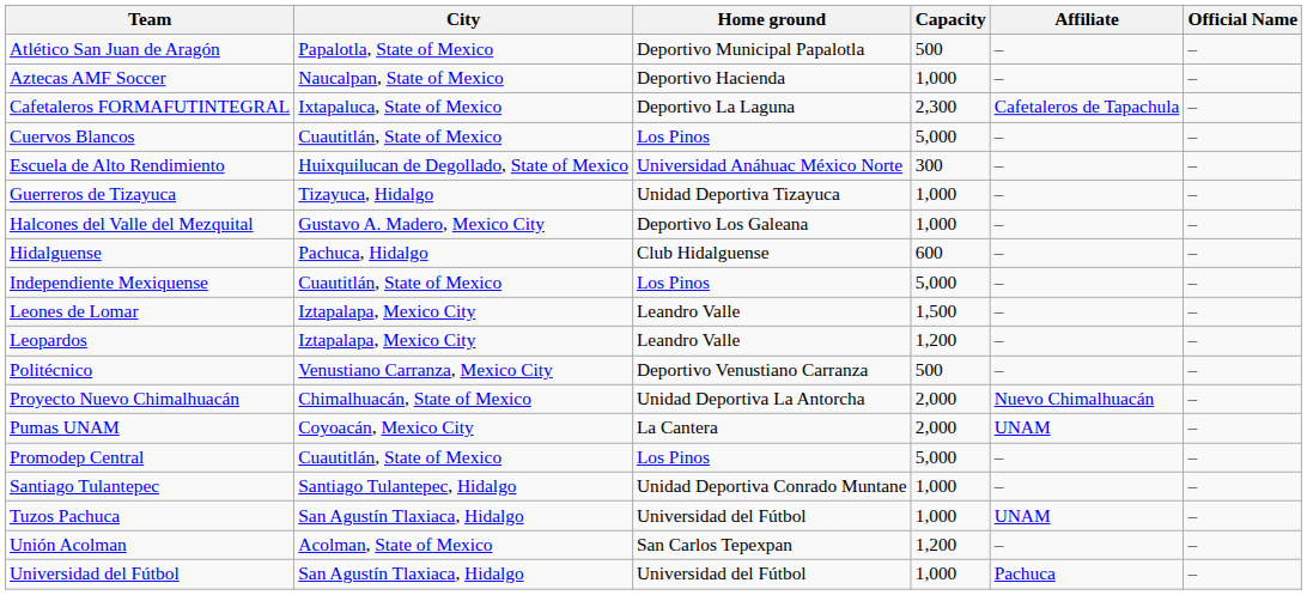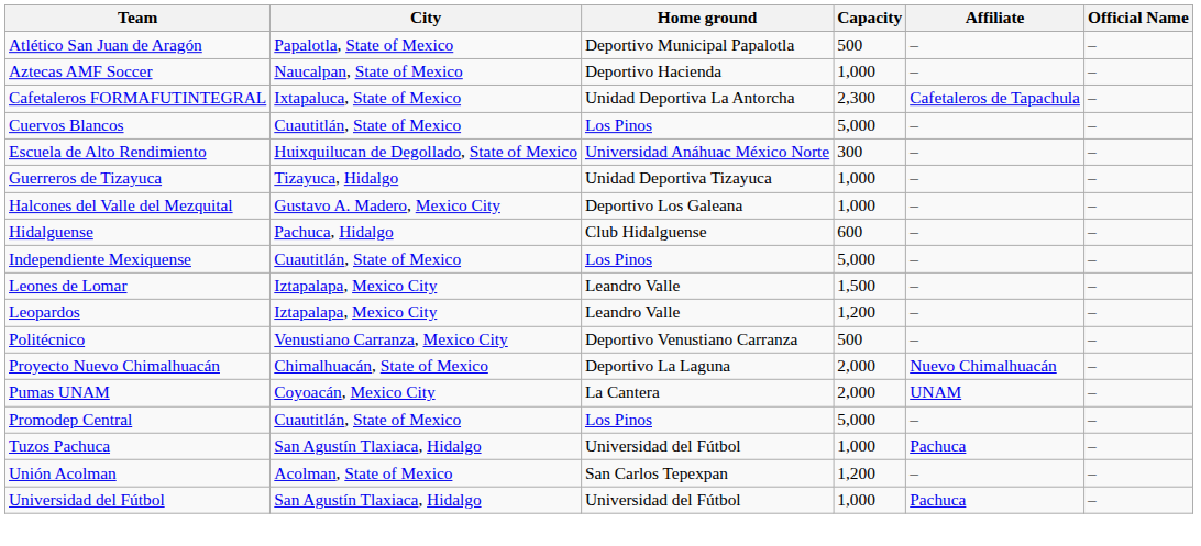Cafetaleros FORMAFUTINTEGRAL | Home ground: Deportivo La Laguna -> Unidad Deportiva La Antorcha
Proyecto Nuevo Chimalhuacán | Home ground: Unidad Deportiva La Antorcha -> Deportivo La Laguna
- row: Santiago Tulantepec | Santiago Tulantepec, Hidalgo | Unidad Deportiva Conrado Muntane | 1,000 | – | –
Tuzos Pachuca | Affiliate: UNAM -> Pachuca
